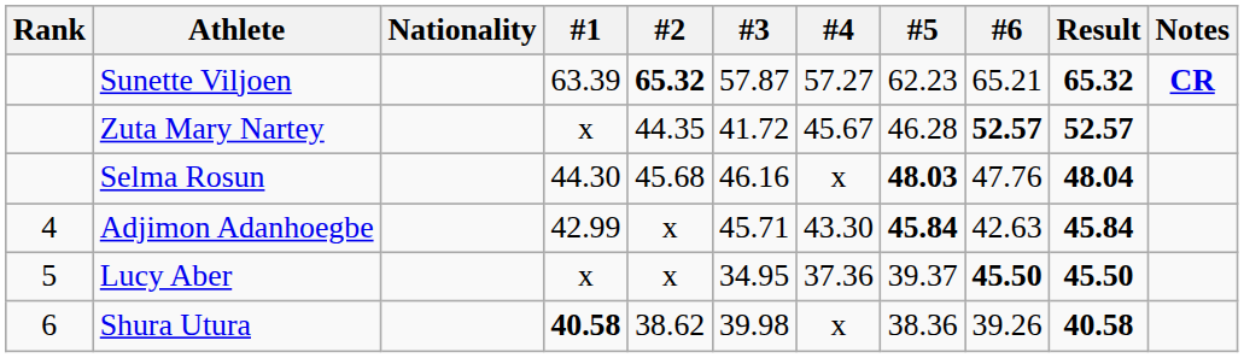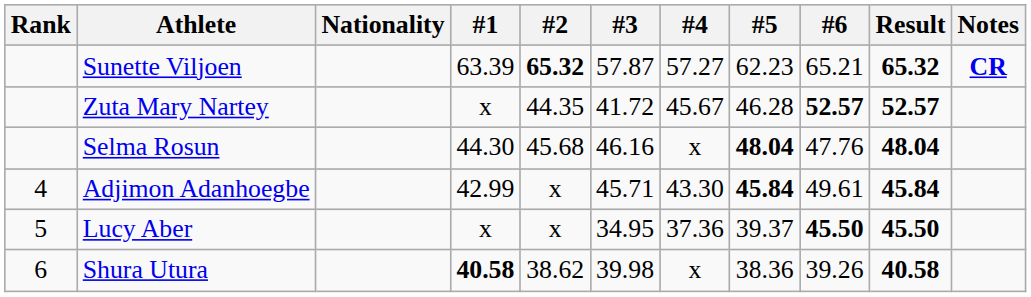Selma Rosun | #5: 48.03 -> 48.04
Adjimon Adanhoegbe | #6: 42.63 -> 49.61
